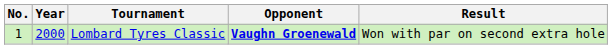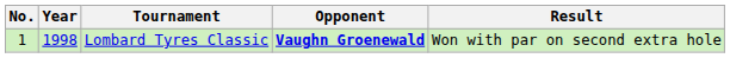Lombard Tyres Classic | Year: 2000 -> 1998
